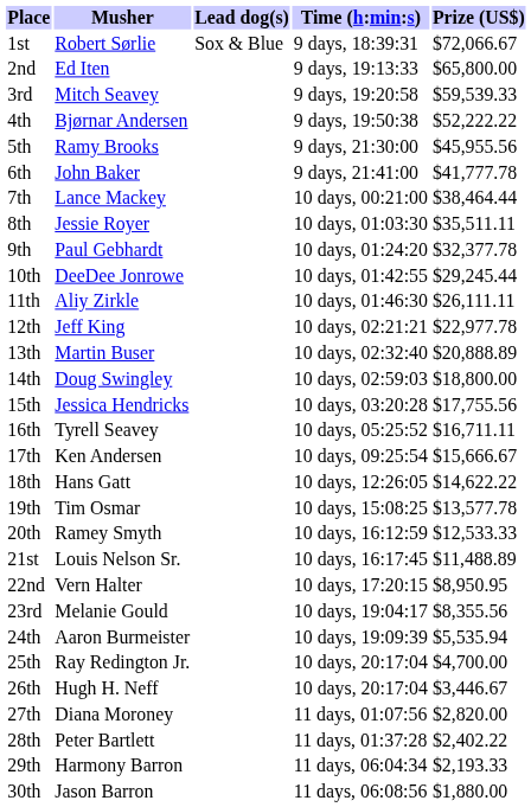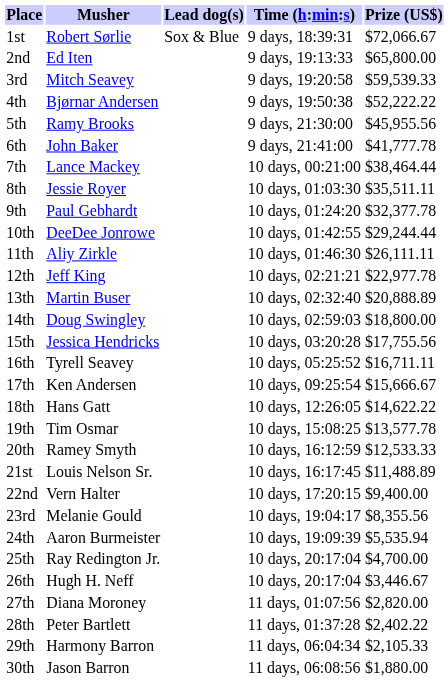10th | Prize (US$): $29,245.44 -> $29,244.44
22nd | Prize (US$): $8,950.95 -> $9,400.00
29th | Prize (US$): $2,193.33 -> $2,105.33
